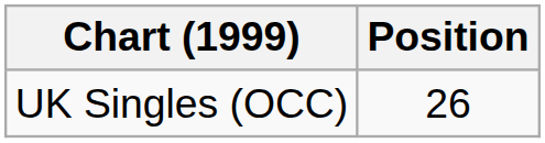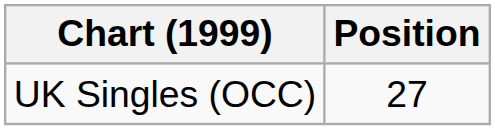UK Singles (OCC) | Position: 26 -> 27
